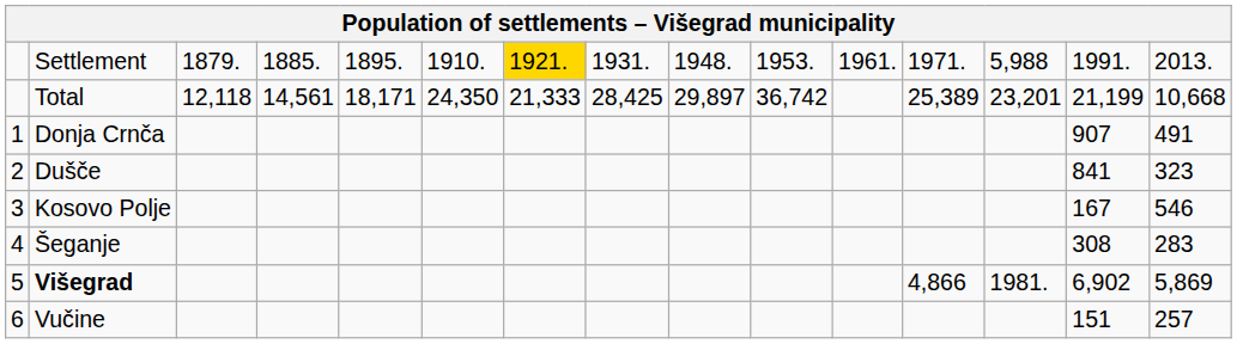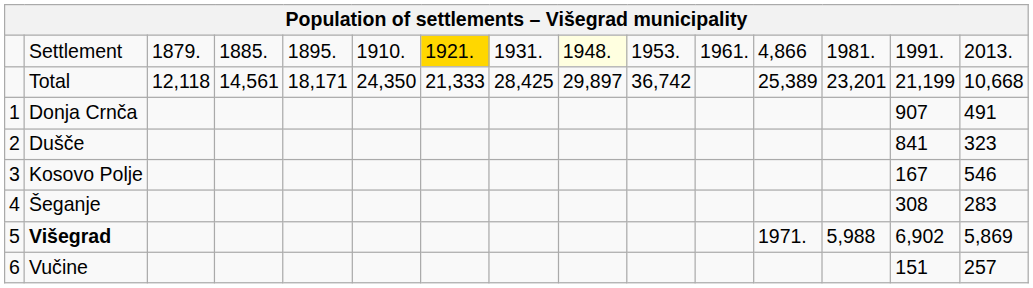Settlement | column 9: no background -> lightyellow background
Settlement | column 12: 1971. -> 4,866
Settlement | column 13: 5,988 -> 1981.
Višegrad | column 12: 4,866 -> 1971.
Višegrad | column 13: 1981. -> 5,988
